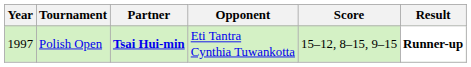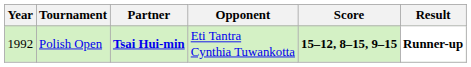Polish Open | Year: 1997 -> 1992
Polish Open | Score: normal -> bold
